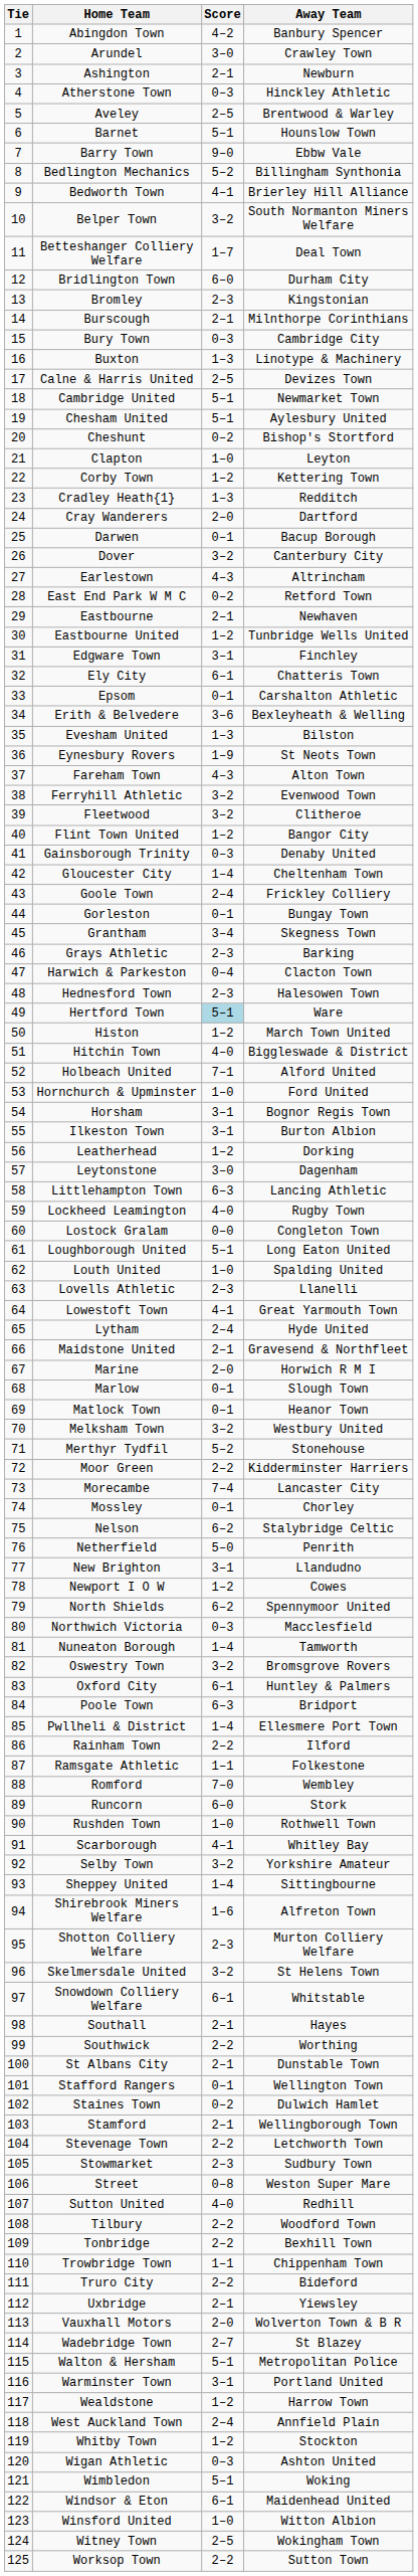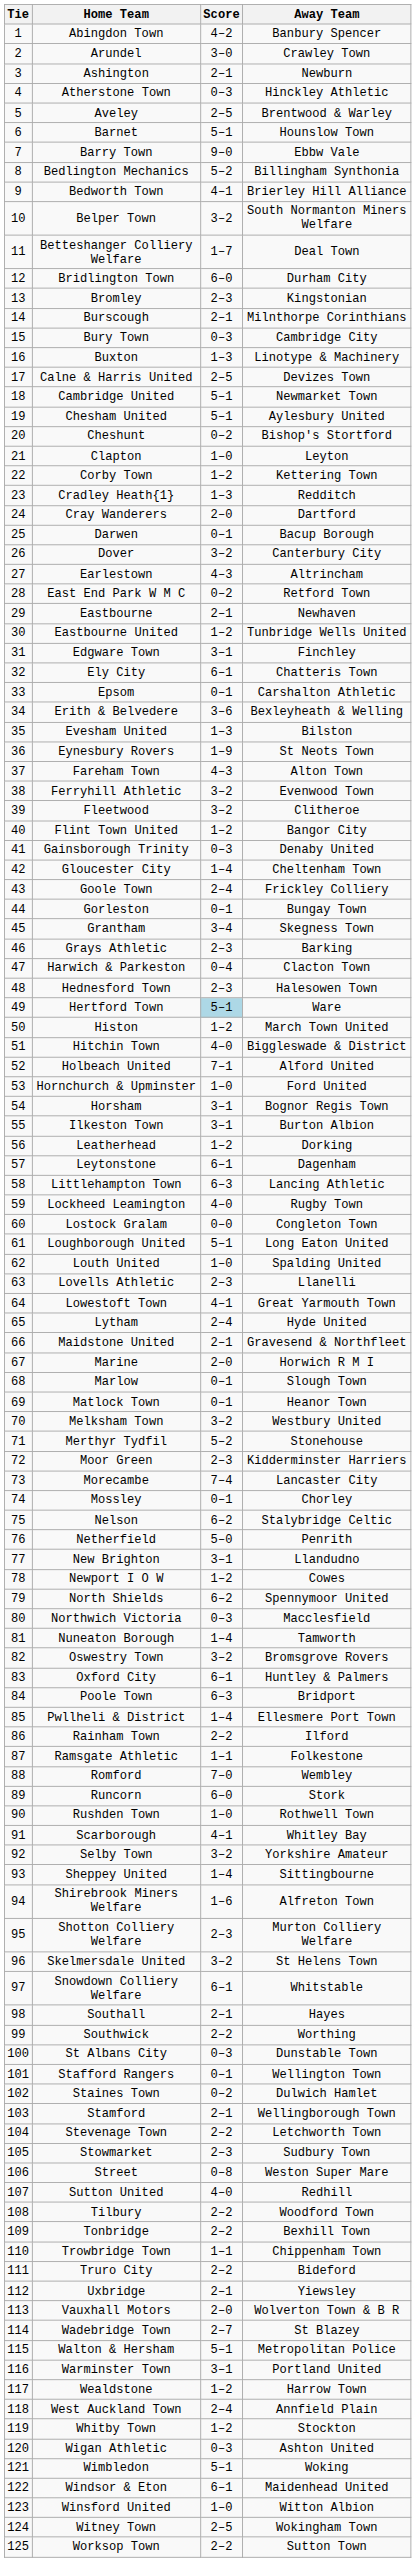Leytonstone | Score: 3–0 -> 6–1
Moor Green | Score: 2–2 -> 2–3
St Albans City | Score: 2–1 -> 0–3
